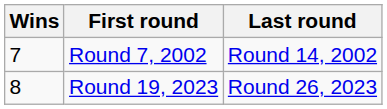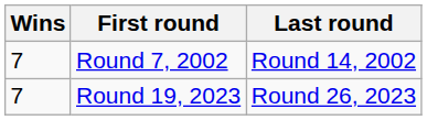Round 19, 2023 | Wins: 8 -> 7
